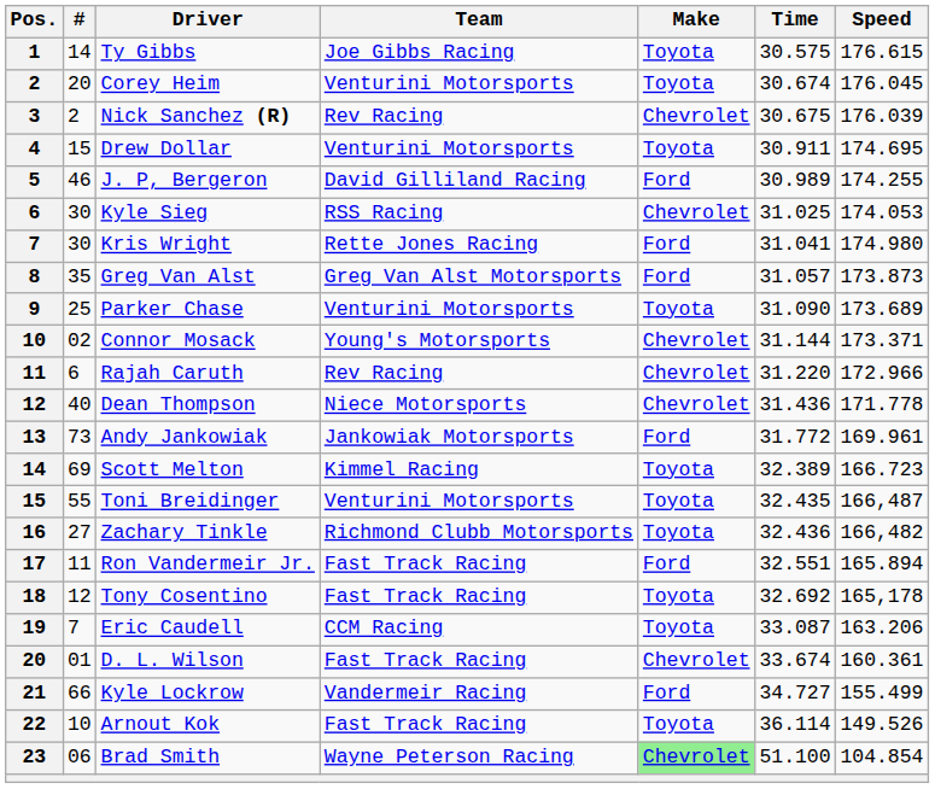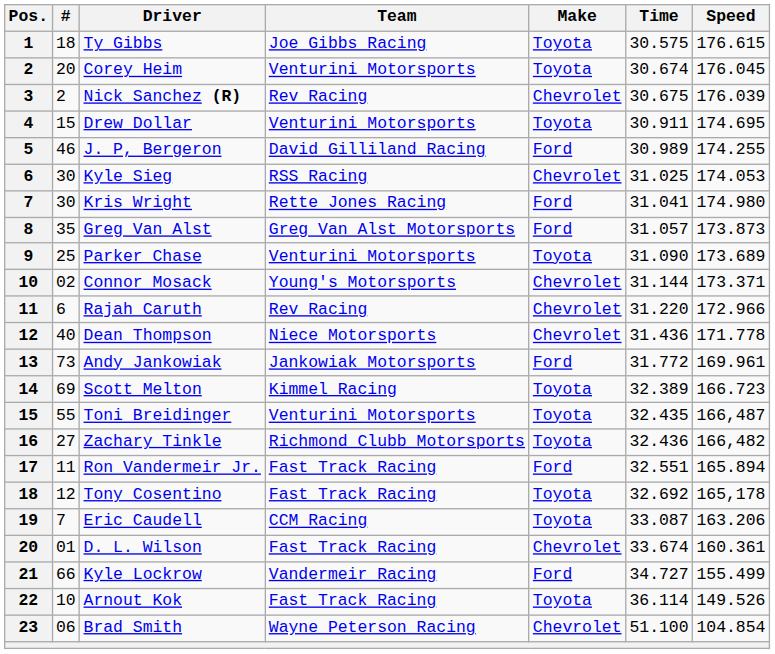Ty Gibbs | #: 14 -> 18
Brad Smith | Make: lightgreen background -> no background
